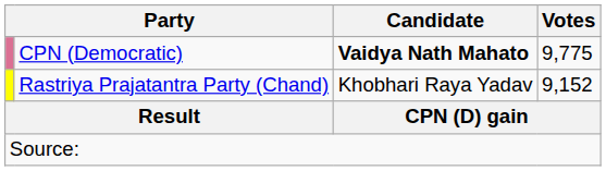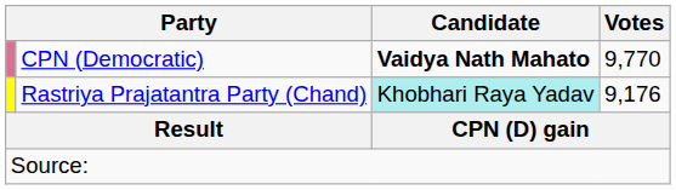CPN (Democratic) | Votes: 9,775 -> 9,770
Rastriya Prajatantra Party (Chand) | Candidate: no background -> paleturquoise background
Rastriya Prajatantra Party (Chand) | Votes: 9,152 -> 9,176
